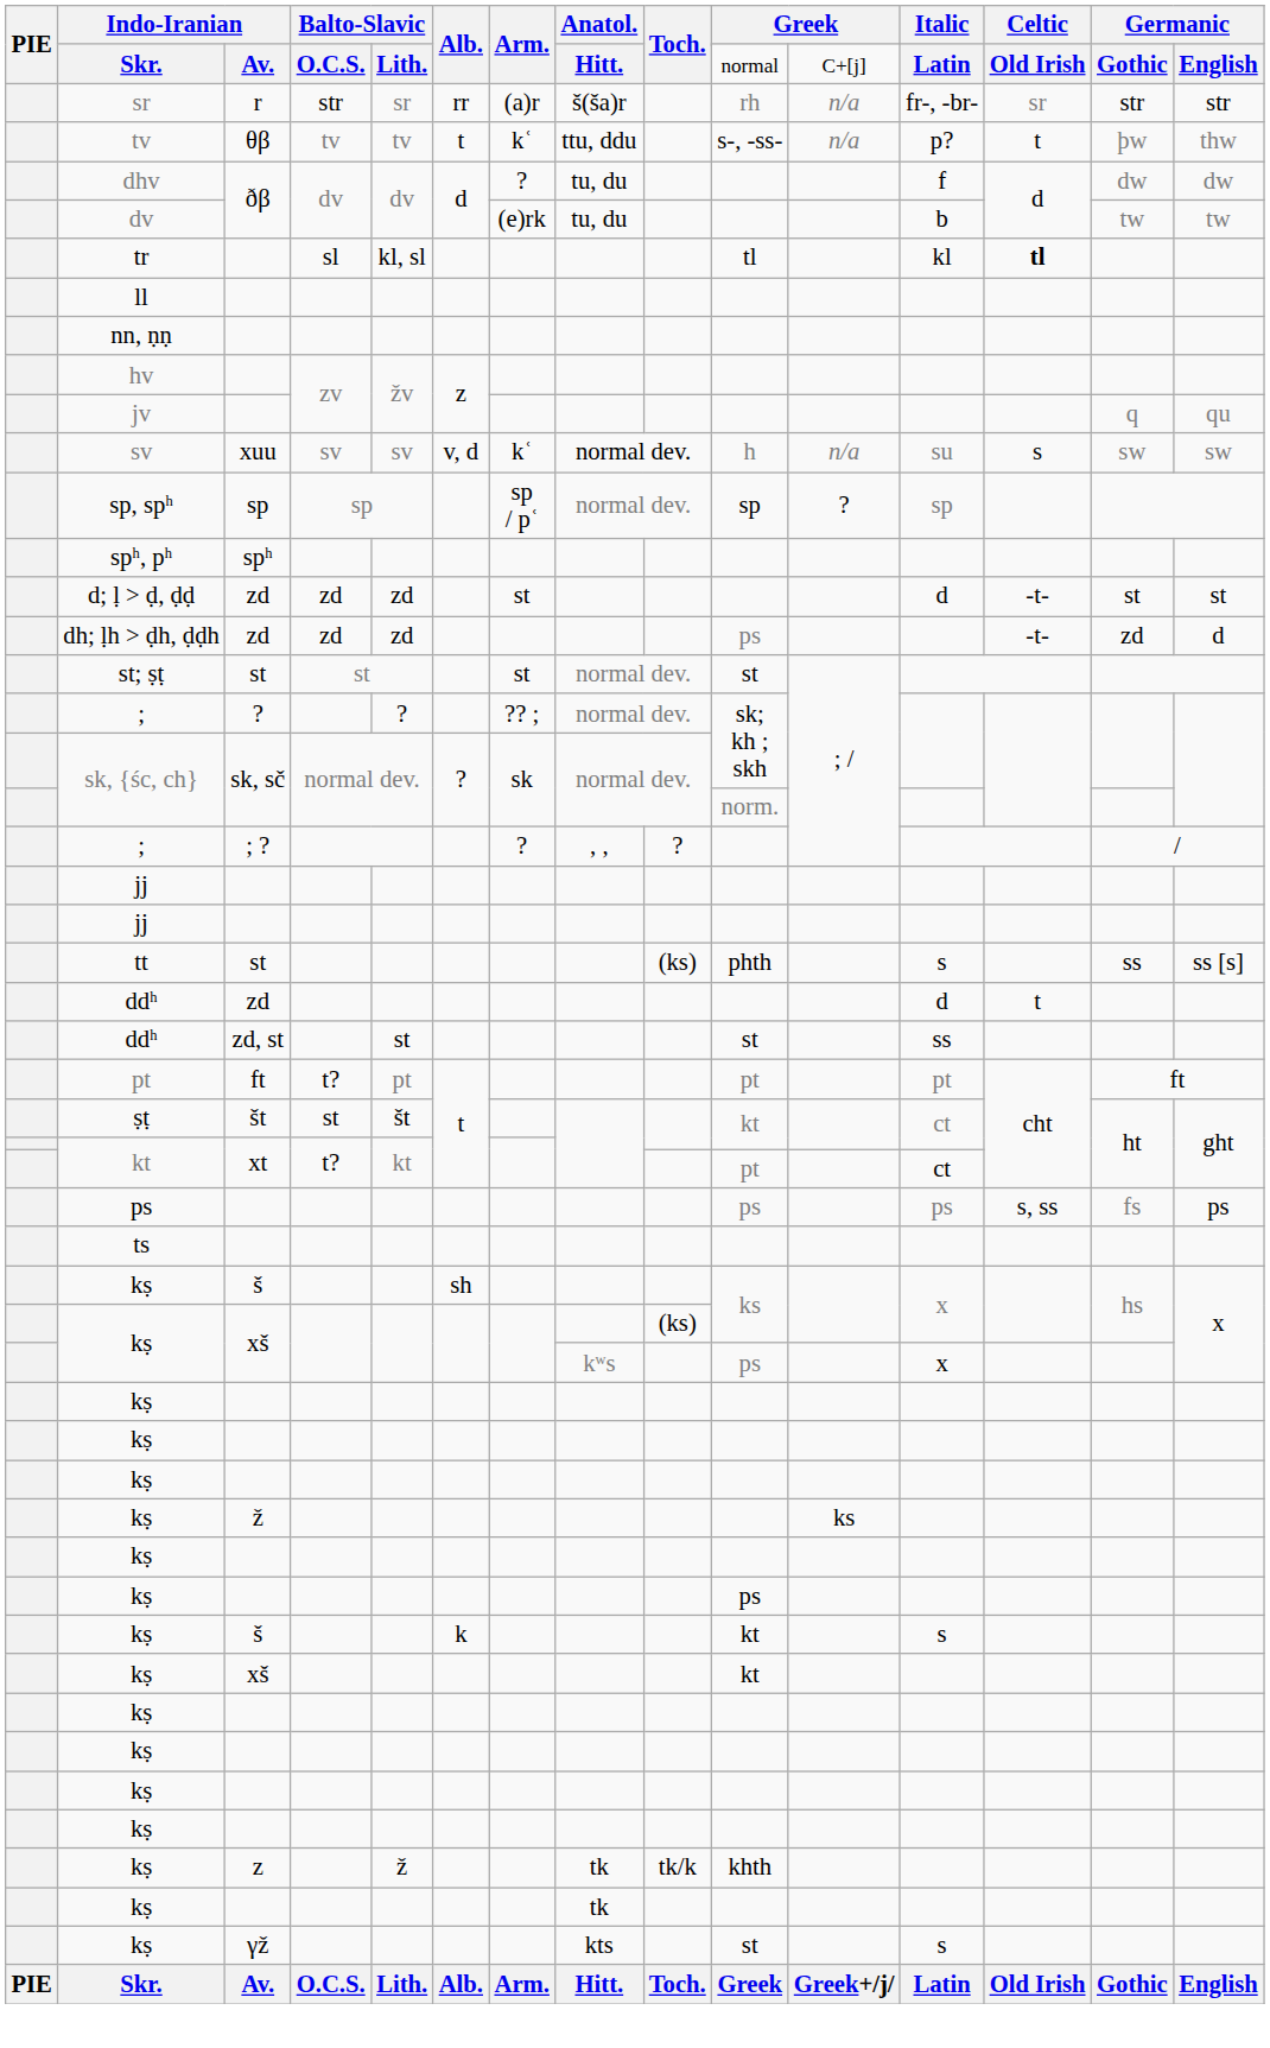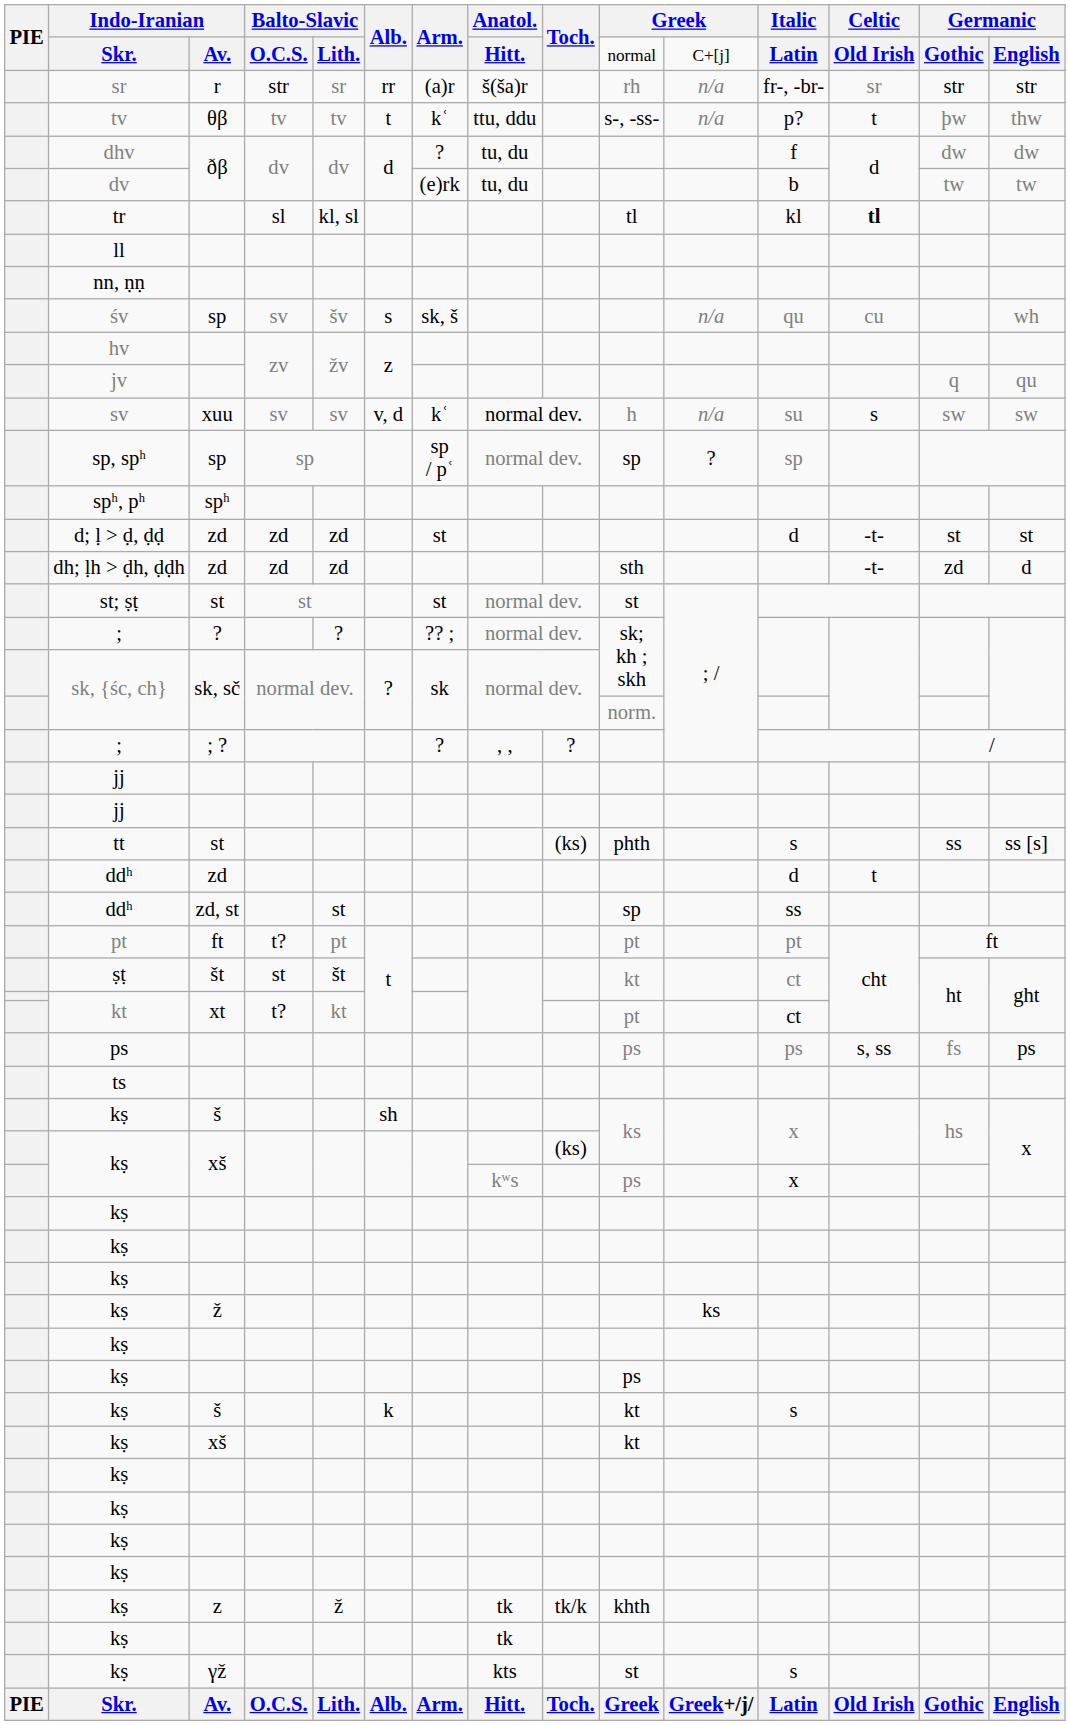+ row: śv | sp | sv | šv | s | sk, š | n/a | qu | cu | wh
dh; ḷh > ḍh, ḍḍh | column 10: ps -> sth
ddʰ / zd, st | column 10: st -> sp
